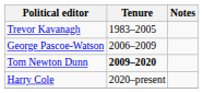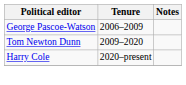- row: Trevor Kavanagh | 1983–2005
Tom Newton Dunn | Tenure: bold -> normal
